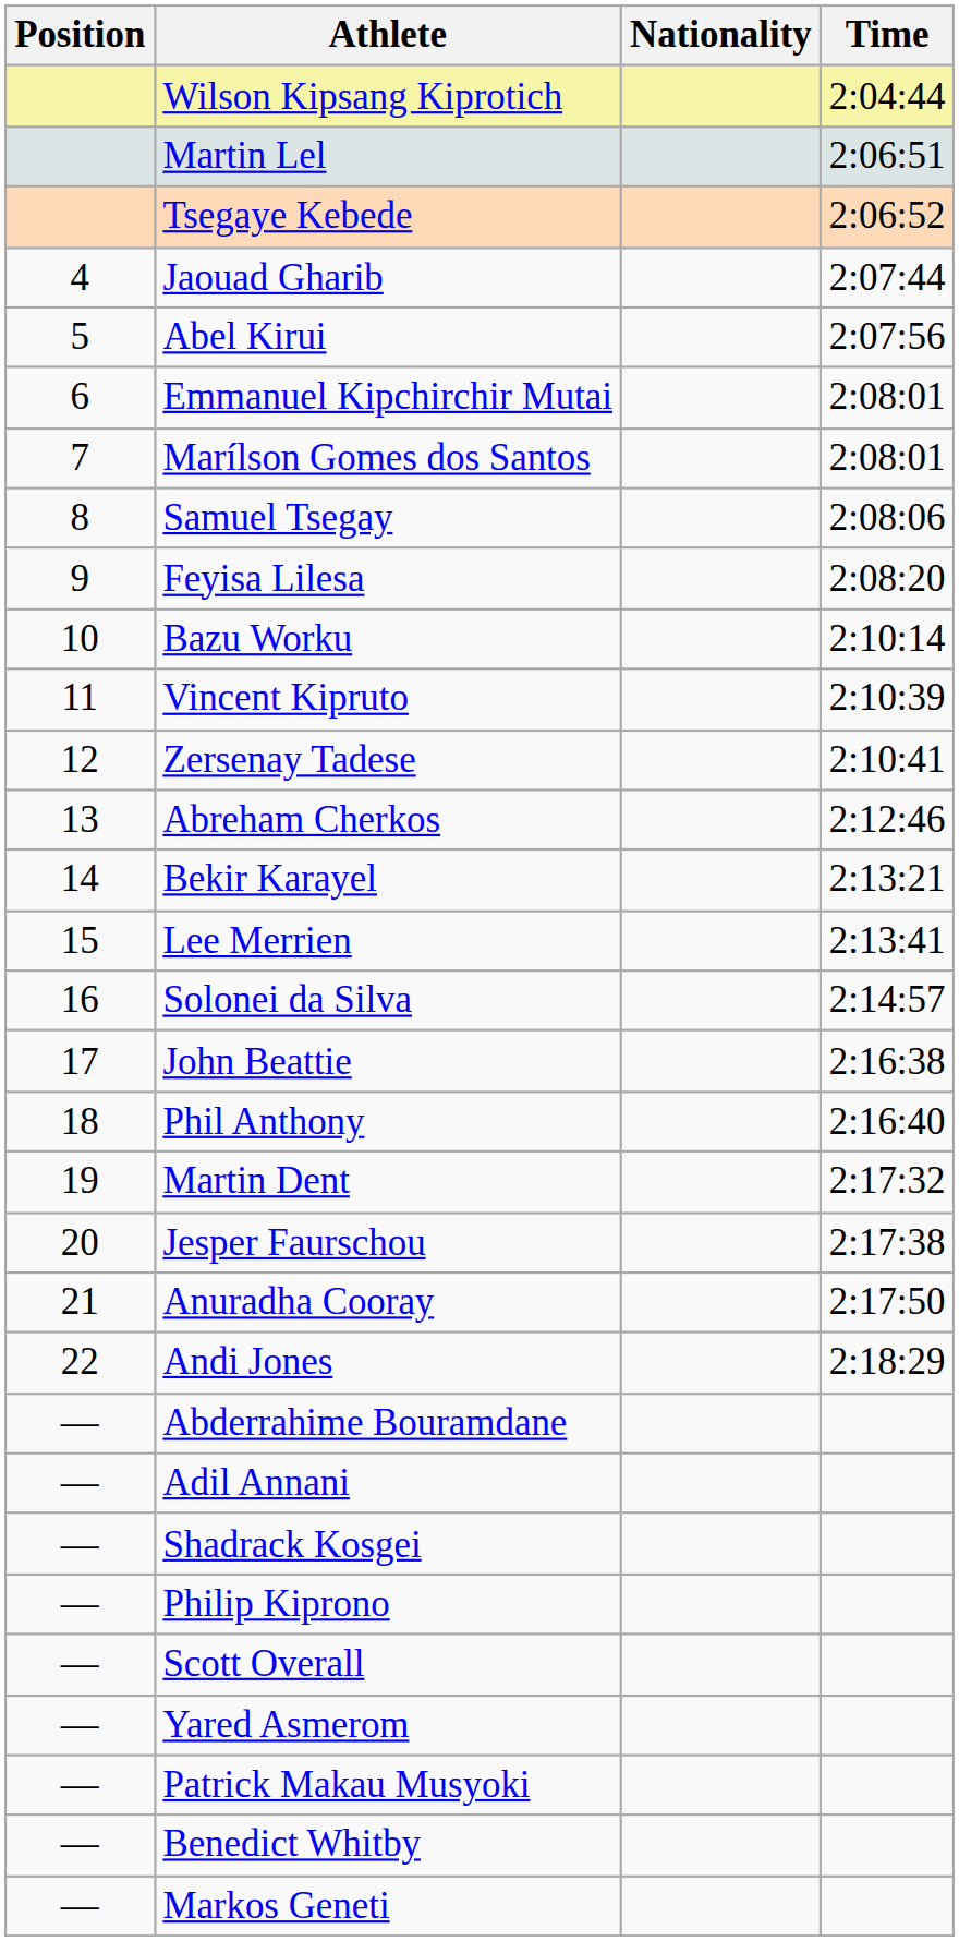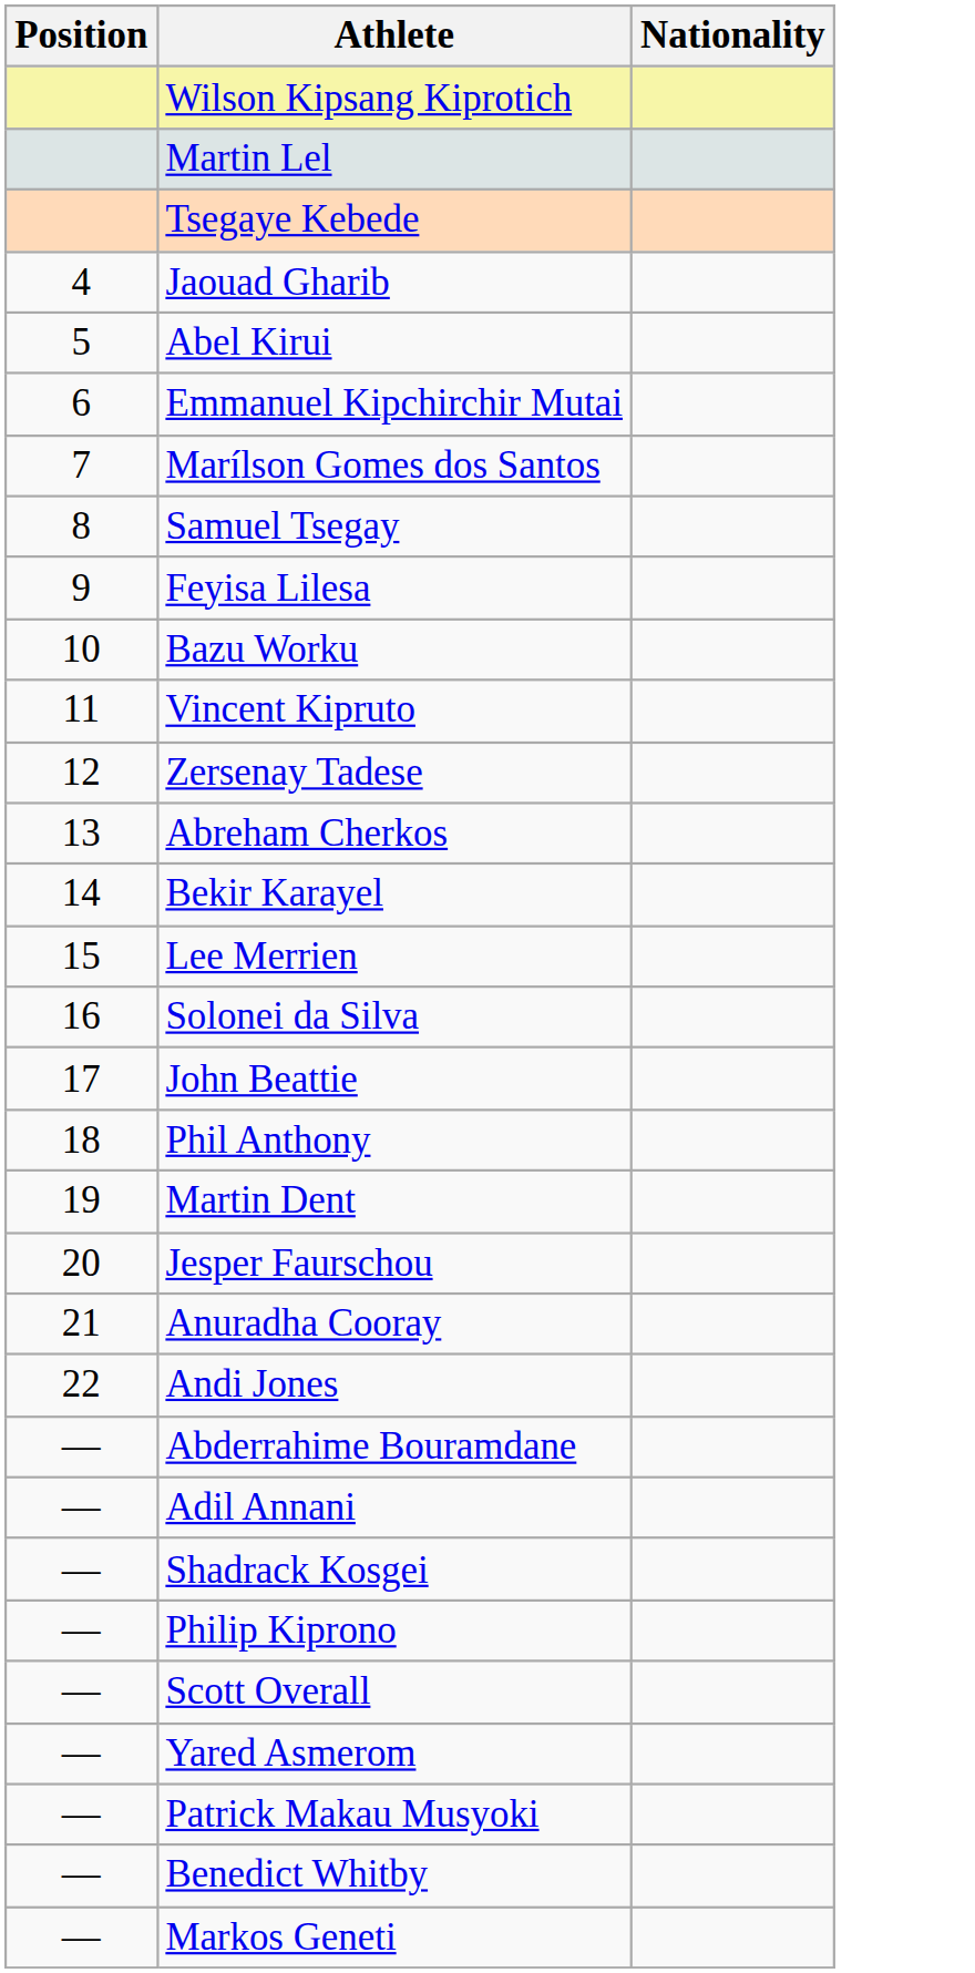- column: Time | 2:04:44 | 2:06:51 | 2:06:52 | 2:07:44 | 2:07:56 | 2:08:01 | 2:08:01 | 2:08:06 | 2:08:20 | 2:10:14 | 2:10:39 | 2:10:41 | 2:12:46 | 2:13:21 | 2:13:41 | 2:14:57 | 2:16:38 | 2:16:40 | 2:17:32 | 2:17:38 | 2:17:50 | 2:18:29
